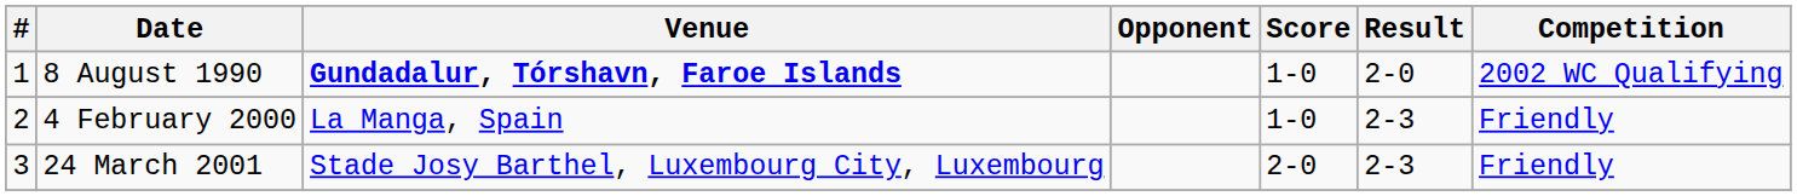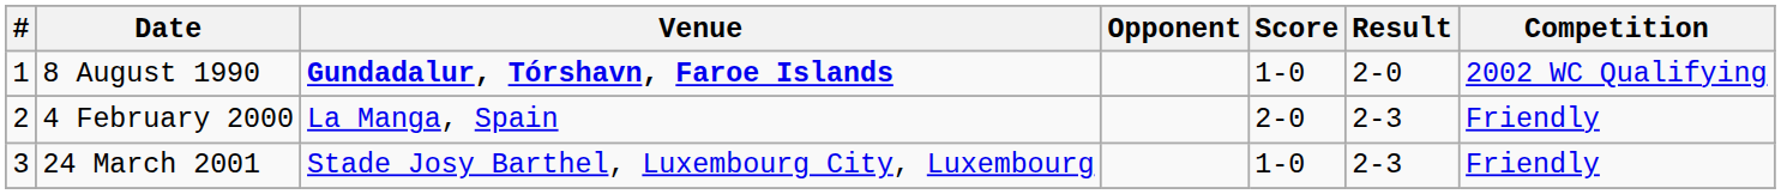4 February 2000 | Score: 1-0 -> 2-0
24 March 2001 | Score: 2-0 -> 1-0
